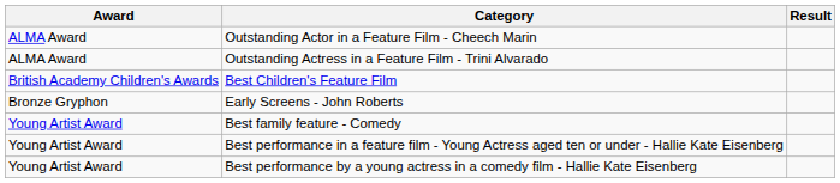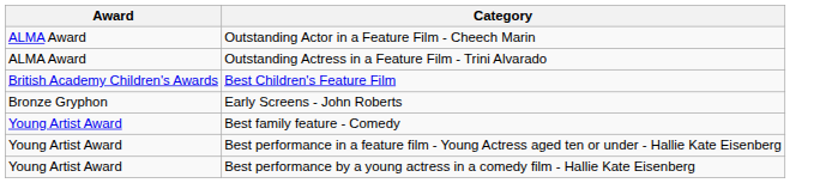- column: Result
